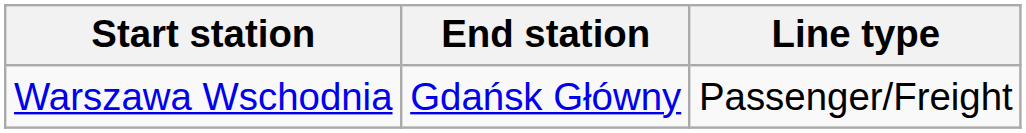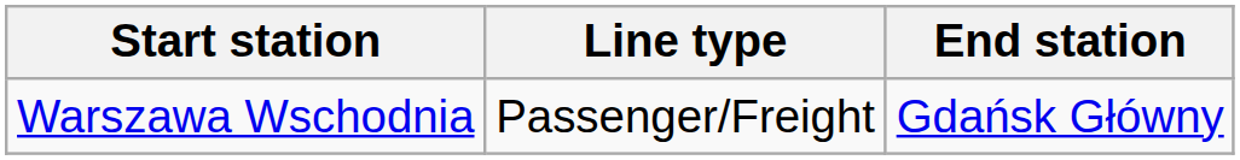columns swapped: End station <-> Line type
